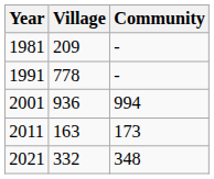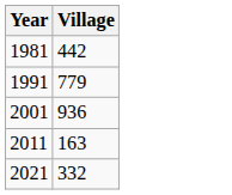- column: Community | - | - | 994 | 173 | 348
1981 | Village: 209 -> 442
1991 | Village: 778 -> 779
